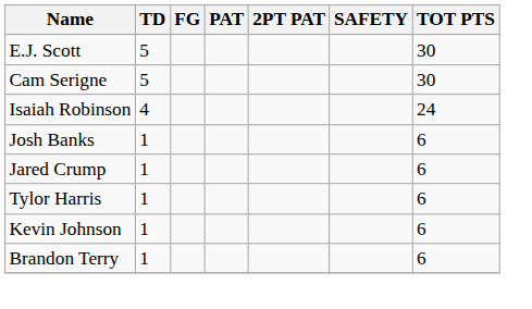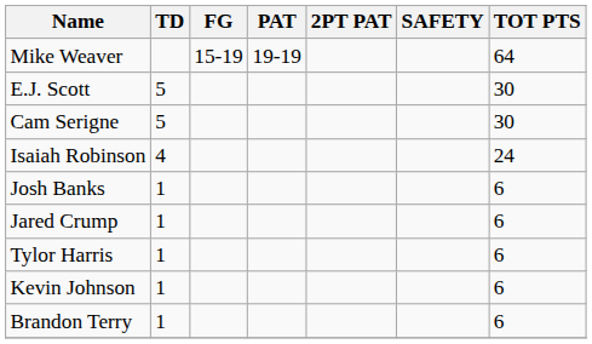+ row: Mike Weaver | 15-19 | 19-19 | 64
